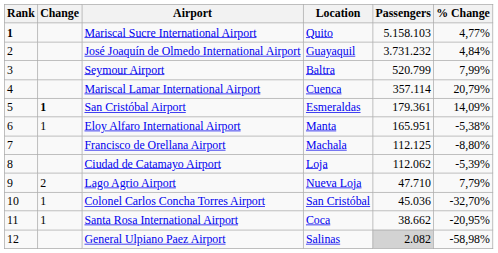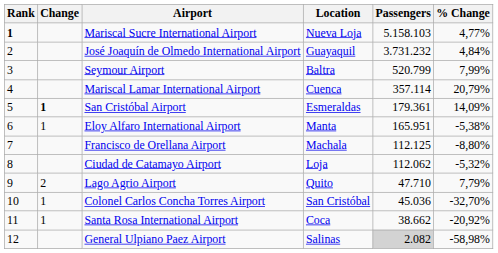Mariscal Sucre International Airport | Location: Quito -> Nueva Loja
Ciudad de Catamayo Airport | % Change: -5,39% -> -5,32%
Lago Agrio Airport | Location: Nueva Loja -> Quito
Santa Rosa International Airport | % Change: -20,95% -> -20,92%
